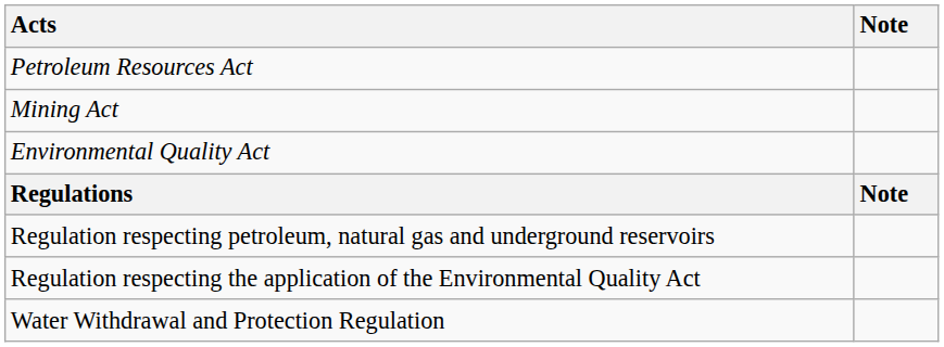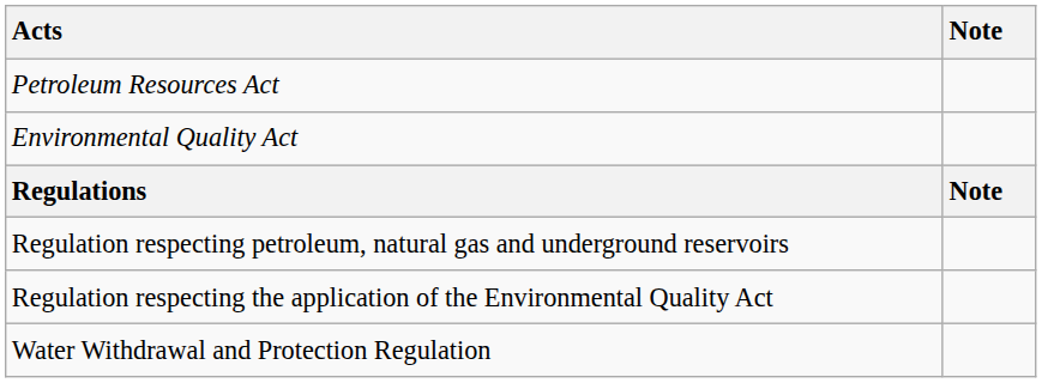- row: Mining Act
